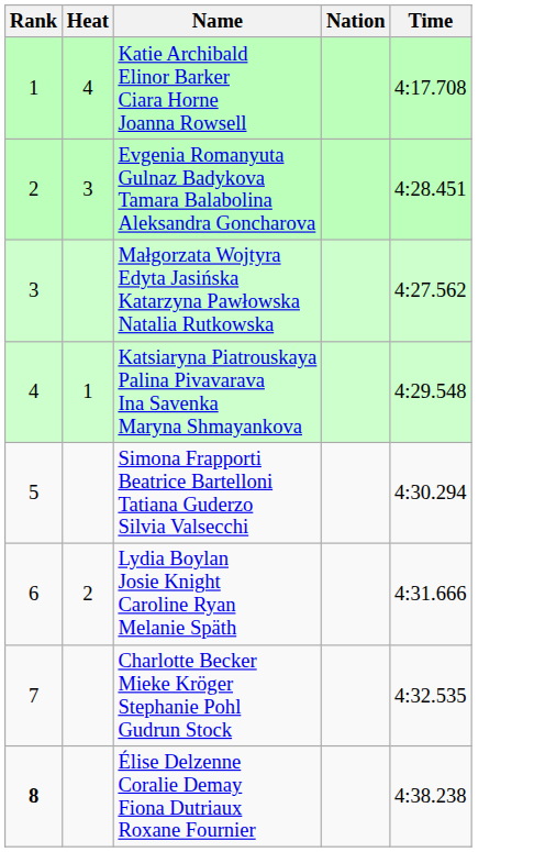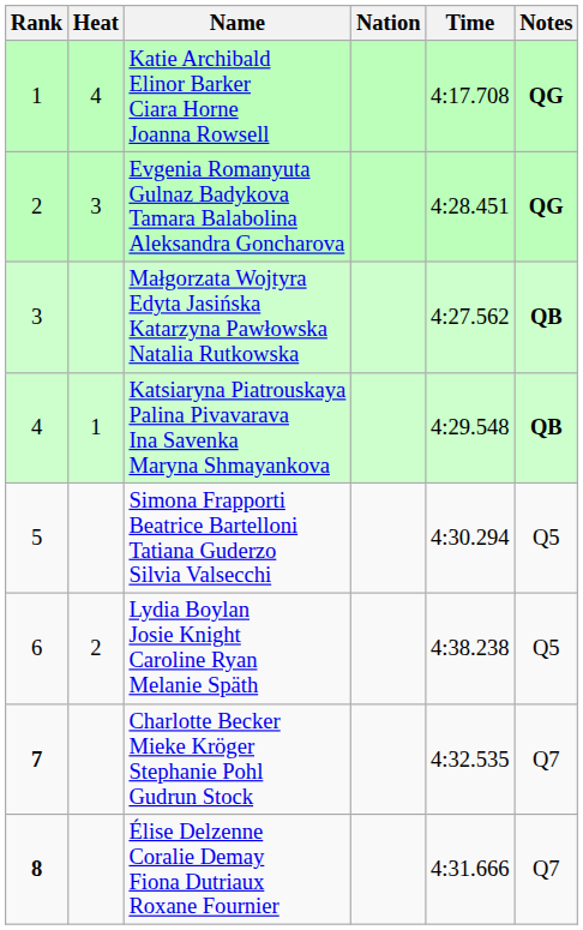+ column: Notes | QG | QG | QB | QB | Q5 | Q5 | Q7 | Q7
Lydia Boylan Josie Knight Caroline Ryan Melanie Späth | Time: 4:31.666 -> 4:38.238
Charlotte Becker Mieke Kröger Stephanie Pohl Gudrun Stock | Rank: normal -> bold
Élise Delzenne Coralie Demay Fiona Dutriaux Roxane Fournier | Time: 4:38.238 -> 4:31.666
